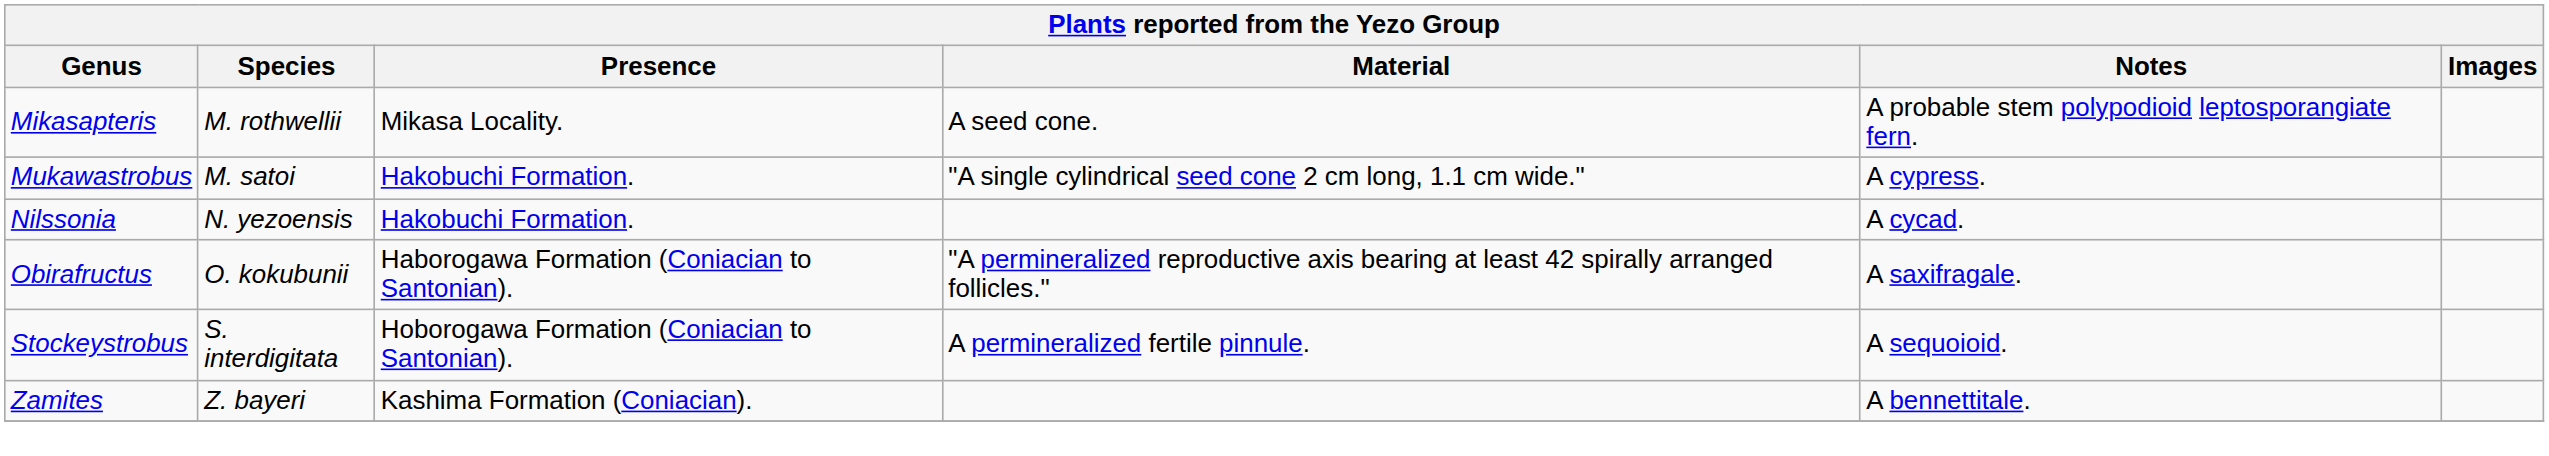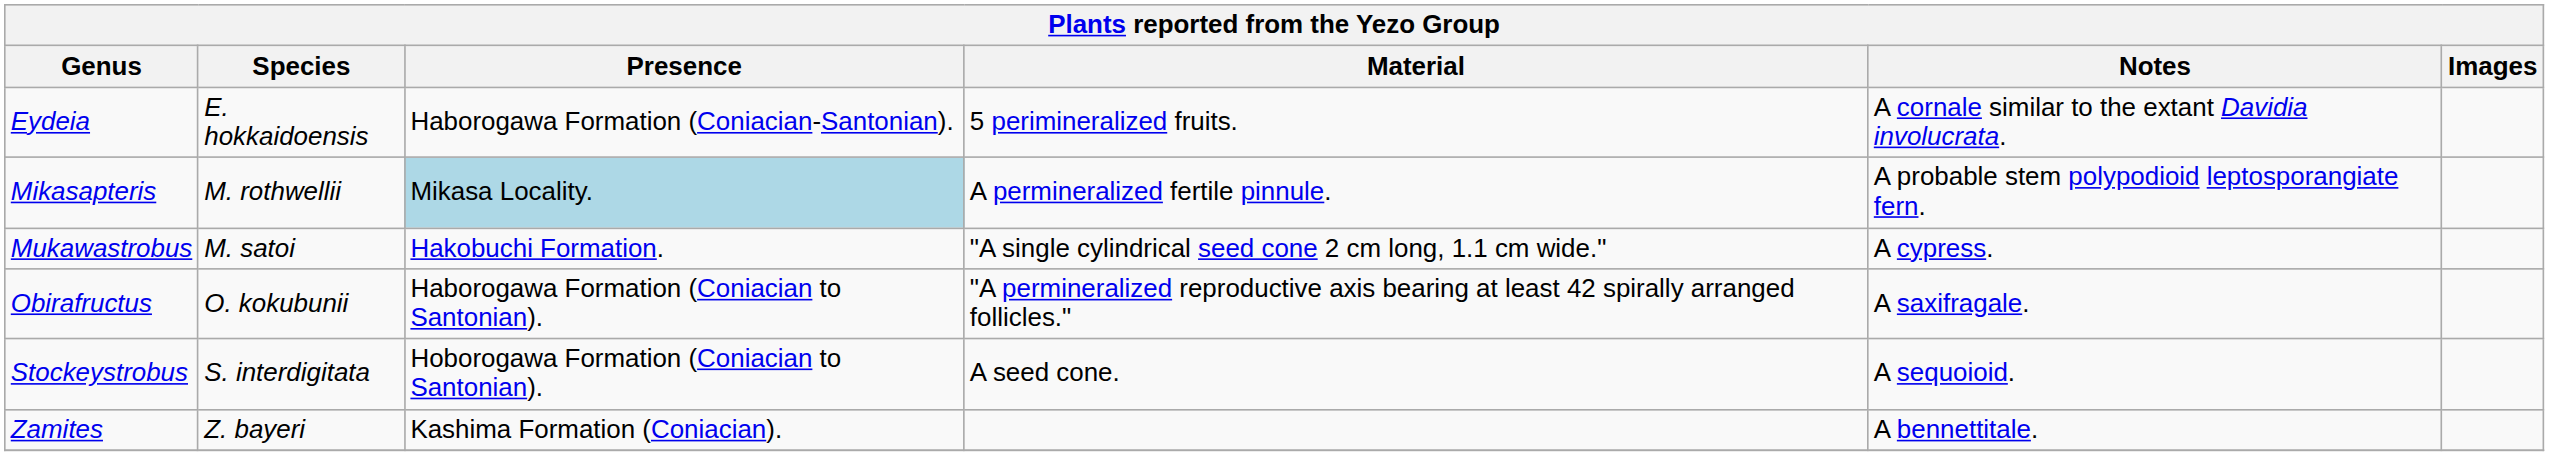+ row: Eydeia | E. hokkaidoensis | Haborogawa Formation (Coniacian-Santonian). | 5 perimineralized fruits. | A cornale similar to the extant Davidia involucrata.
Mikasapteris | Presence: no background -> lightblue background
Mikasapteris | Material: A seed cone. -> A permineralized fertile pinnule.
- row: Nilssonia | N. yezoensis | Hakobuchi Formation. | A cycad.
Stockeystrobus | Material: A permineralized fertile pinnule. -> A seed cone.
